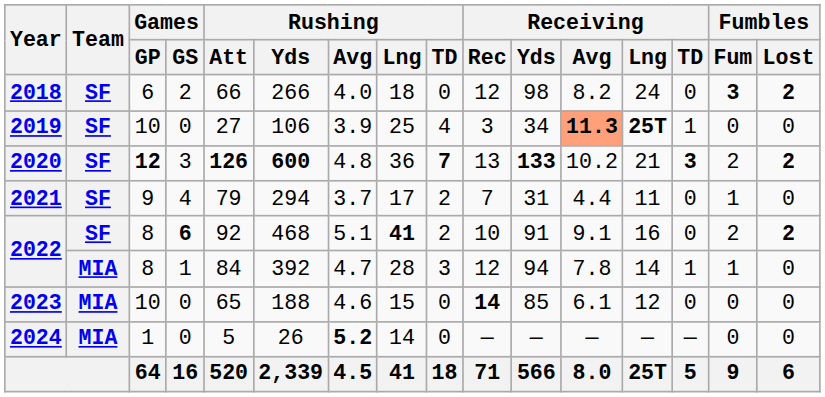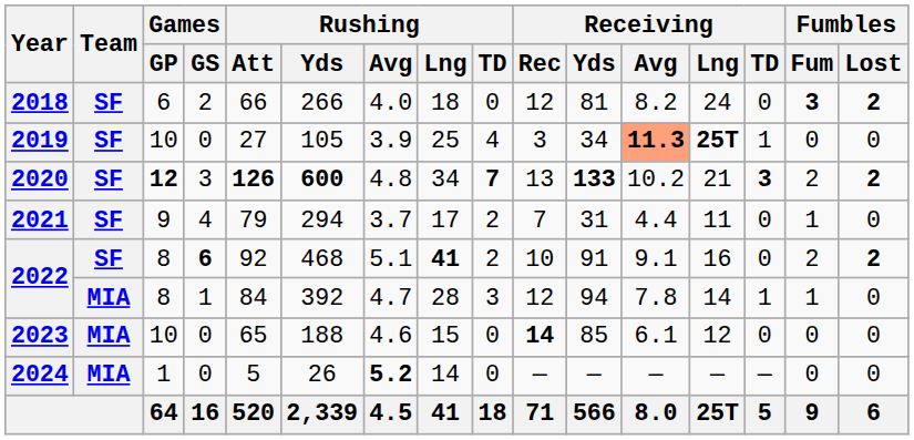2018 | Receiving / Yds: 98 -> 81
2019 | Rushing / Yds: 106 -> 105
2020 | Rushing / Lng: 36 -> 34
